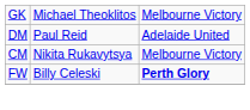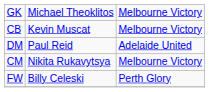+ row: CB | Kevin Muscat | Melbourne Victory
FW | column 3: bold -> normal
